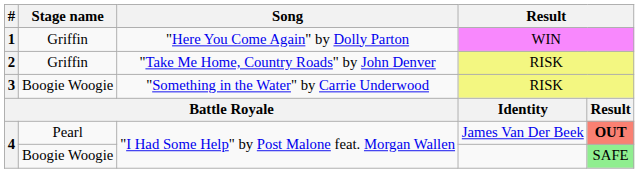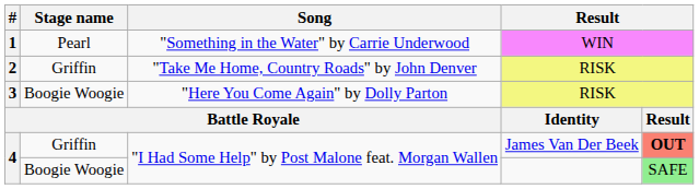1 | Stage name: Griffin -> Pearl
1 | Song: "Here You Come Again" by Dolly Parton -> "Something in the Water" by Carrie Underwood
3 | Song: "Something in the Water" by Carrie Underwood -> "Here You Come Again" by Dolly Parton
4 / James Van Der Beek | Stage name: Pearl -> Griffin
